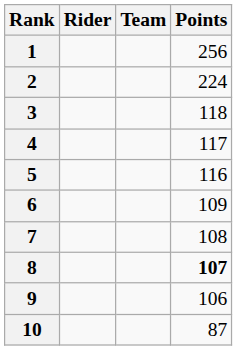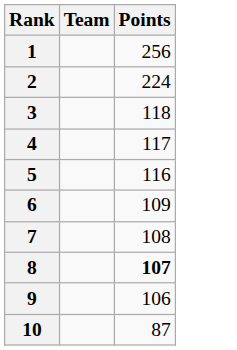- column: Rider
